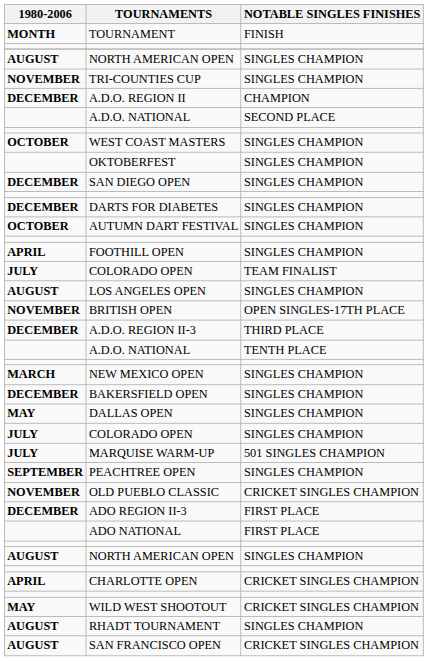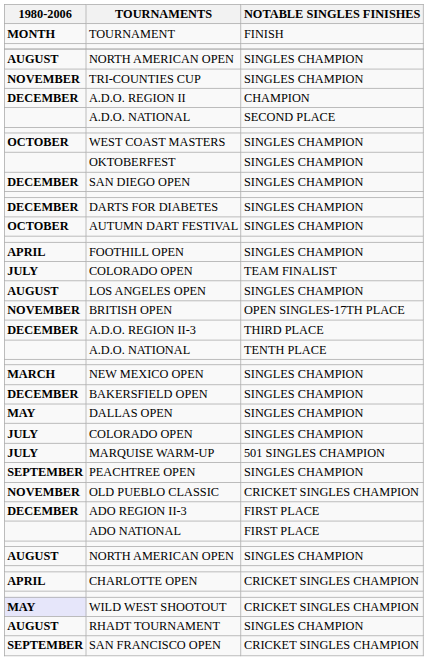WILD WEST SHOOTOUT | 1980-2006: no background -> lavender background
SAN FRANCISCO OPEN | 1980-2006: AUGUST -> SEPTEMBER
